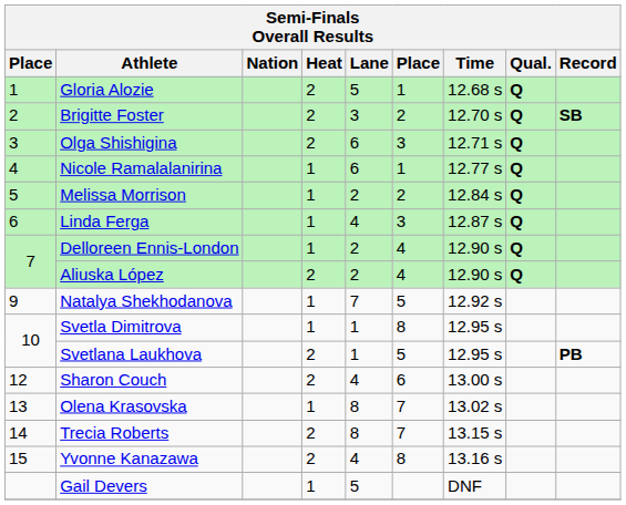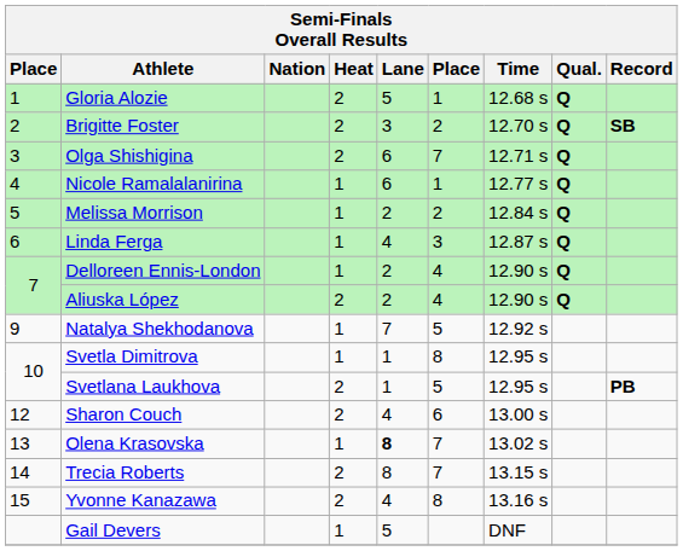Olga Shishigina | column 6: 3 -> 7
Olena Krasovska | Lane: normal -> bold
